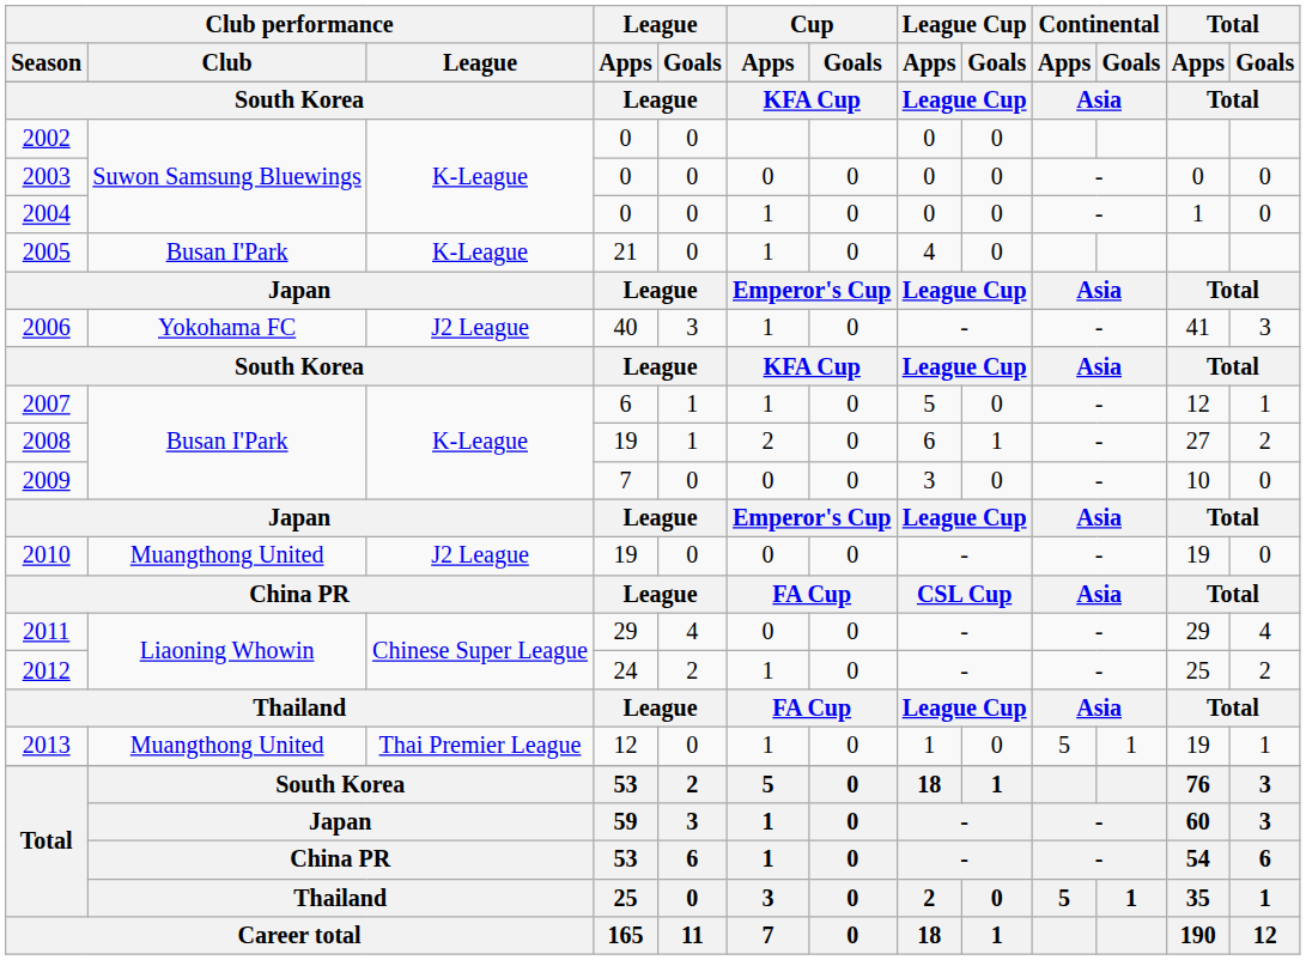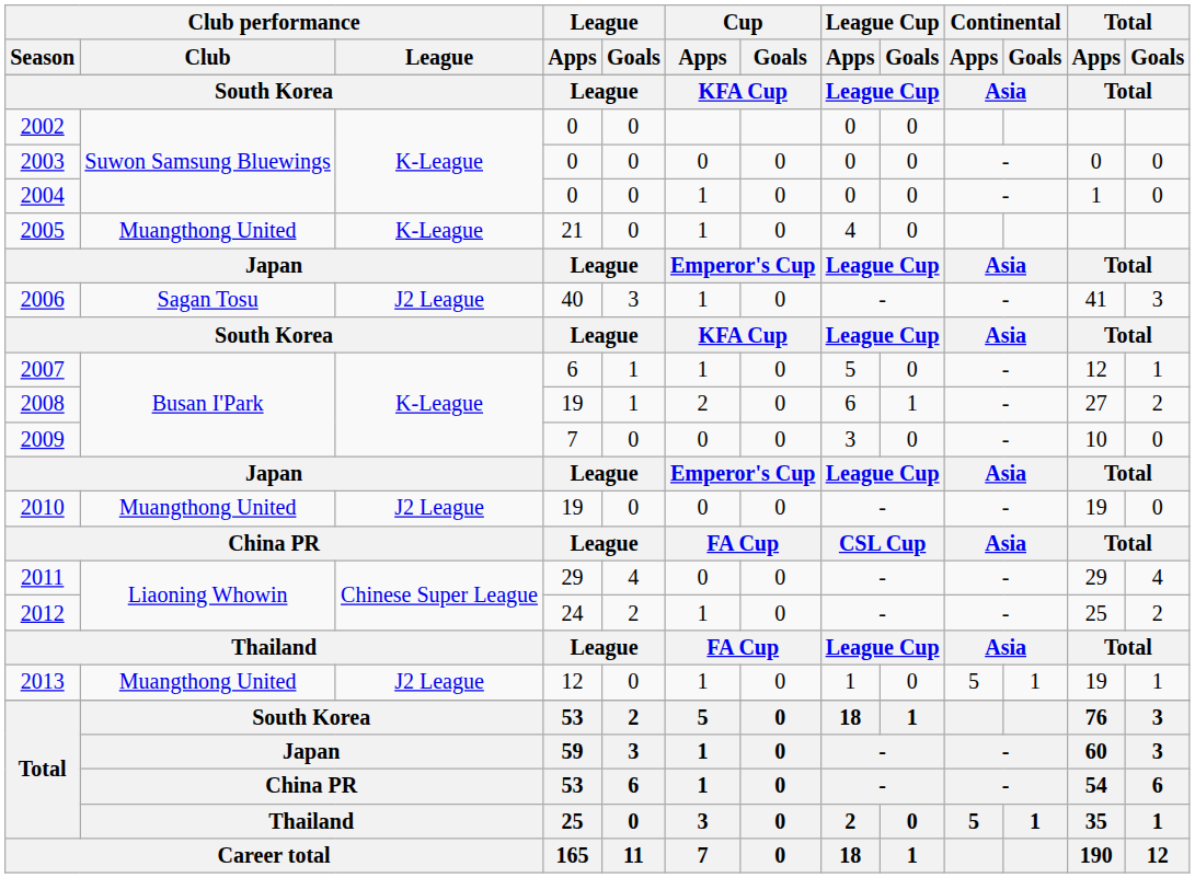2005 | Club performance / Club: Busan I'Park -> Muangthong United
2006 | Club performance / Club: Yokohama FC -> Sagan Tosu
2013 | Club performance / League: Thai Premier League -> J2 League
